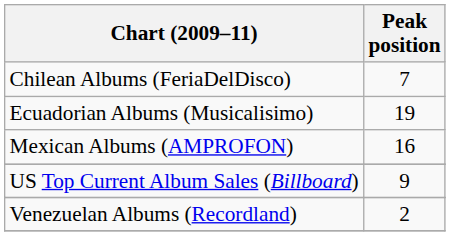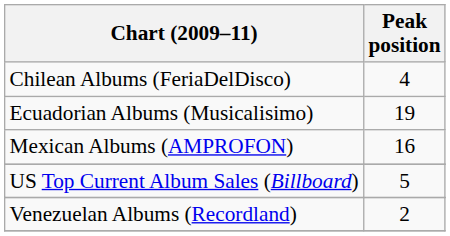Chilean Albums (FeriaDelDisco) | Peak position: 7 -> 4
US Top Current Album Sales (Billboard) | Peak position: 9 -> 5
